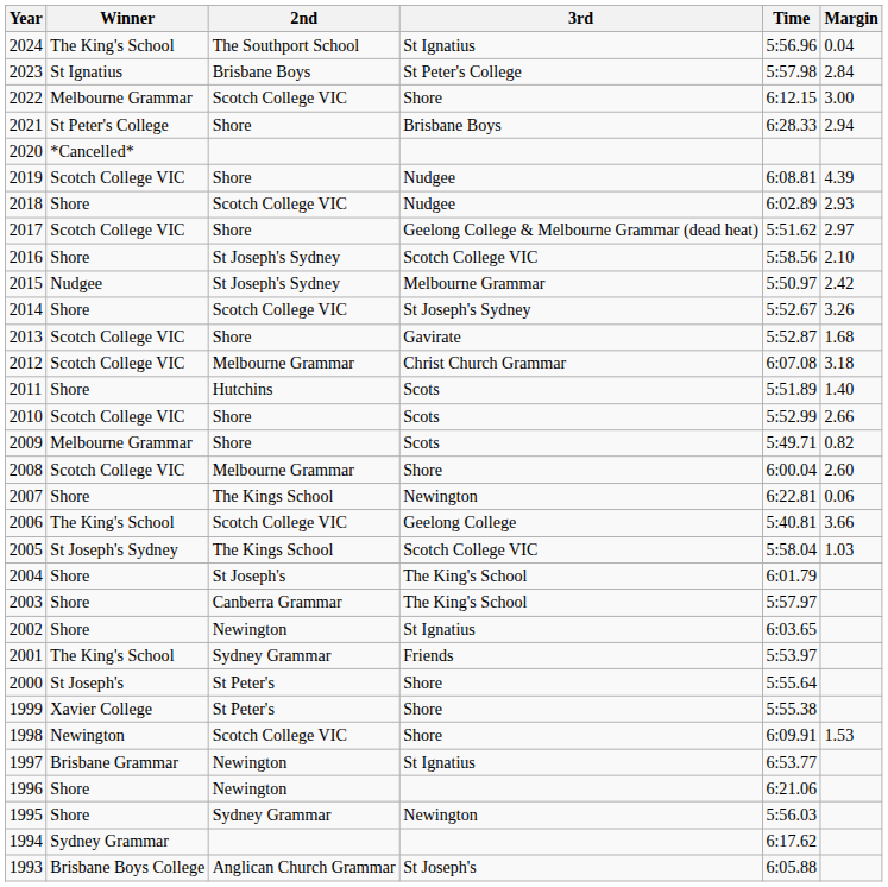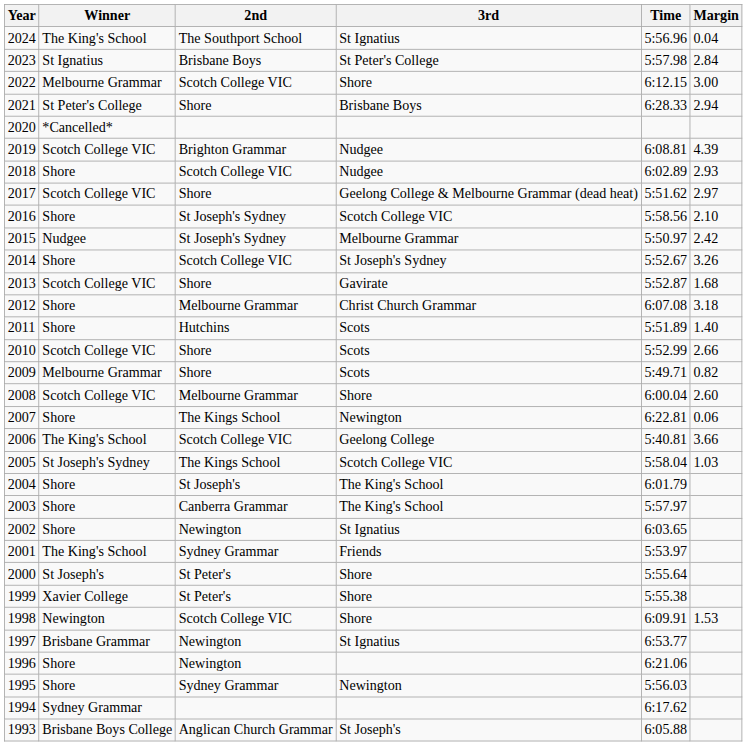2019 | 2nd: Shore -> Brighton Grammar
2012 | Winner: Scotch College VIC -> Shore
